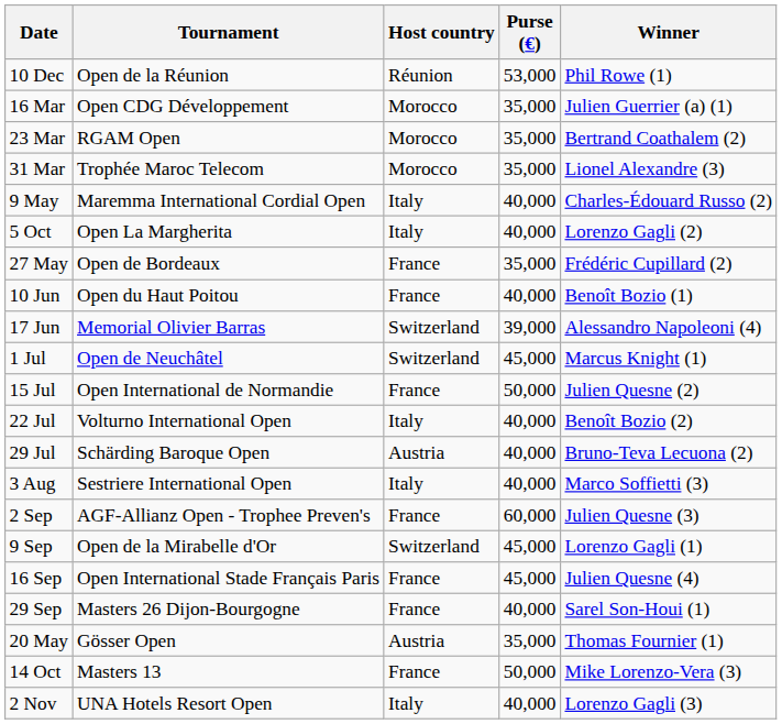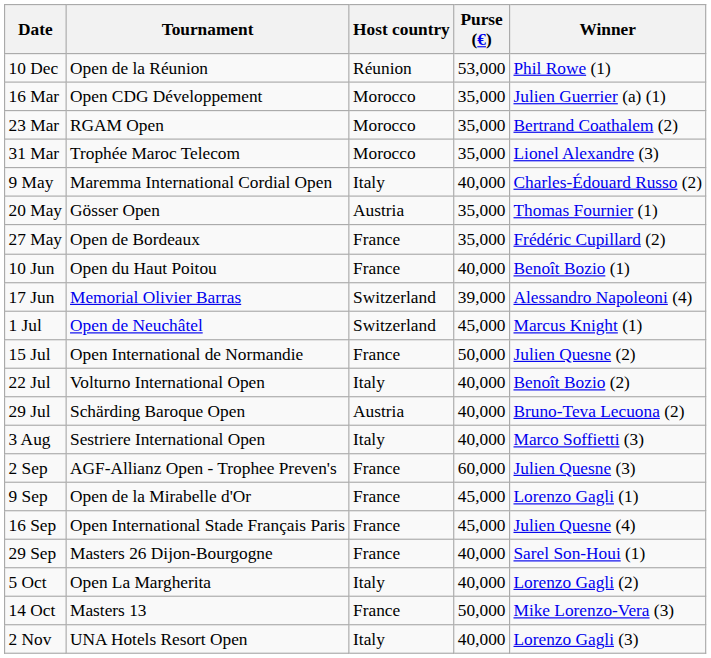rows swapped: 20 May <-> 5 Oct
9 Sep | Host country: Switzerland -> France
